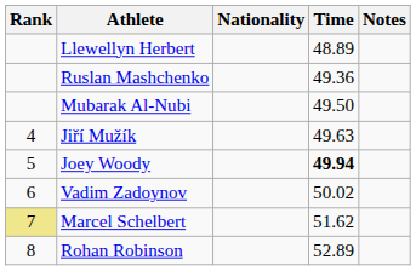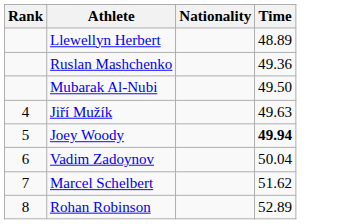- column: Notes
Vadim Zadoynov | Time: 50.02 -> 50.04
Marcel Schelbert | Rank: khaki background -> no background
